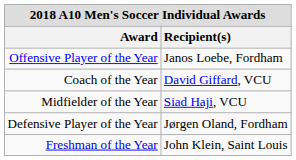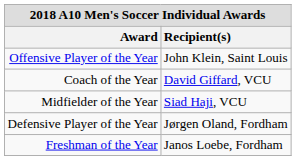Offensive Player of the Year | Recipient(s): Janos Loebe, Fordham -> John Klein, Saint Louis
Freshman of the Year | Recipient(s): John Klein, Saint Louis -> Janos Loebe, Fordham
